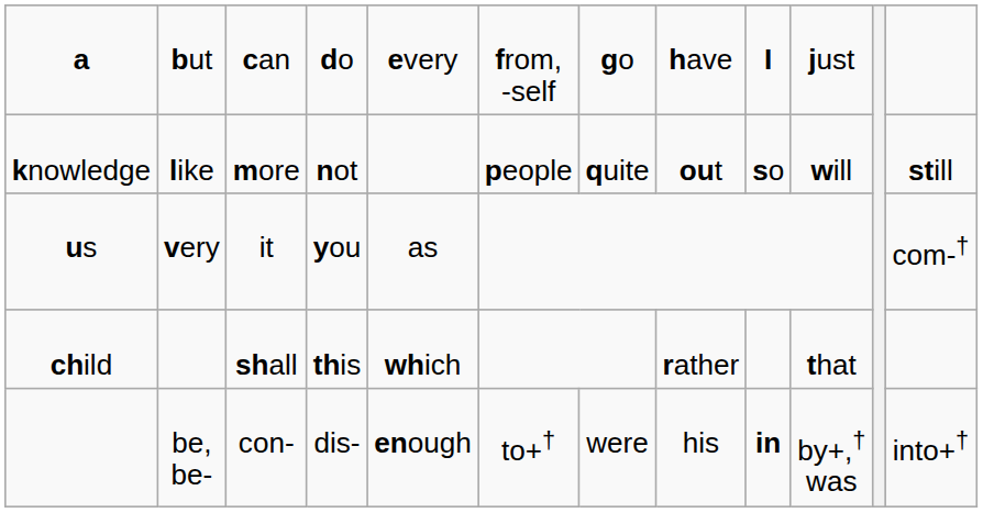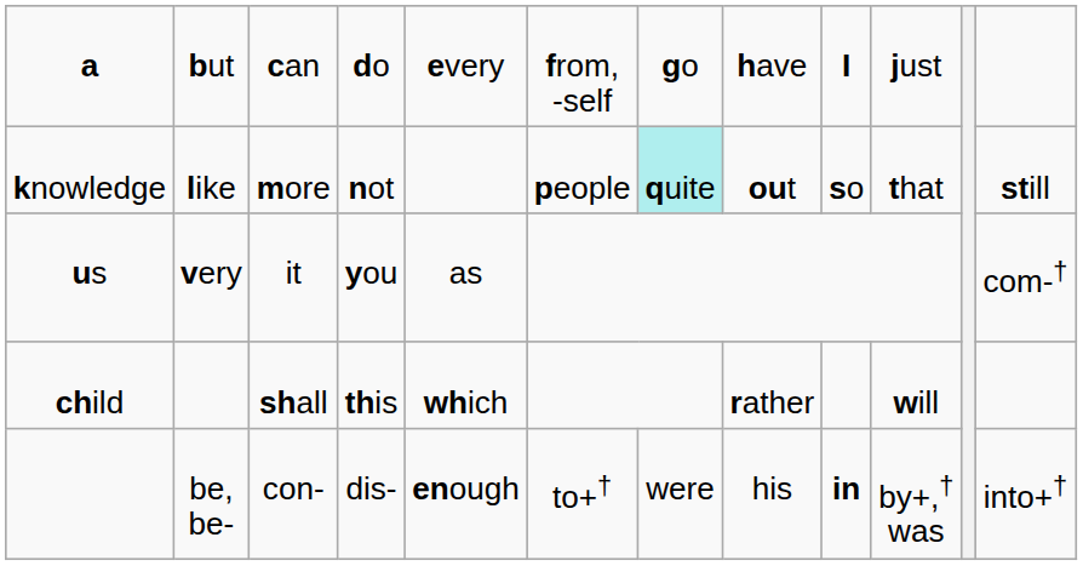knowledge | column 7: no background -> paleturquoise background
knowledge | column 10: will -> that
child | column 10: that -> will
